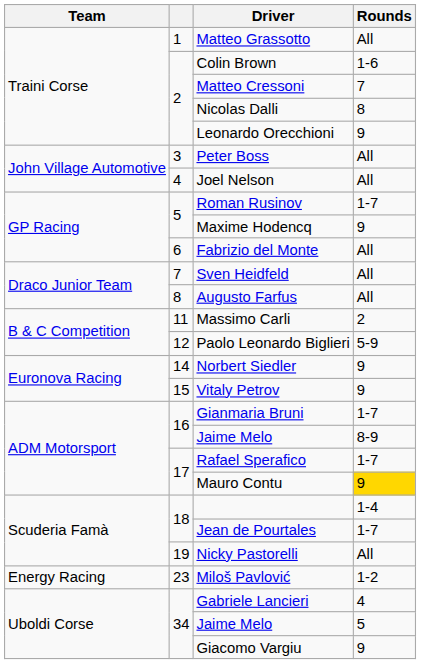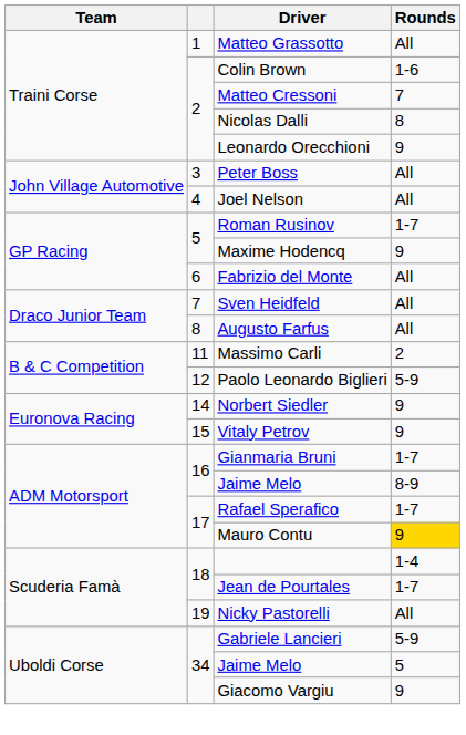- row: Energy Racing | 23 | Miloš Pavlović | 1-2
Gabriele Lancieri | Rounds: 4 -> 5-9
